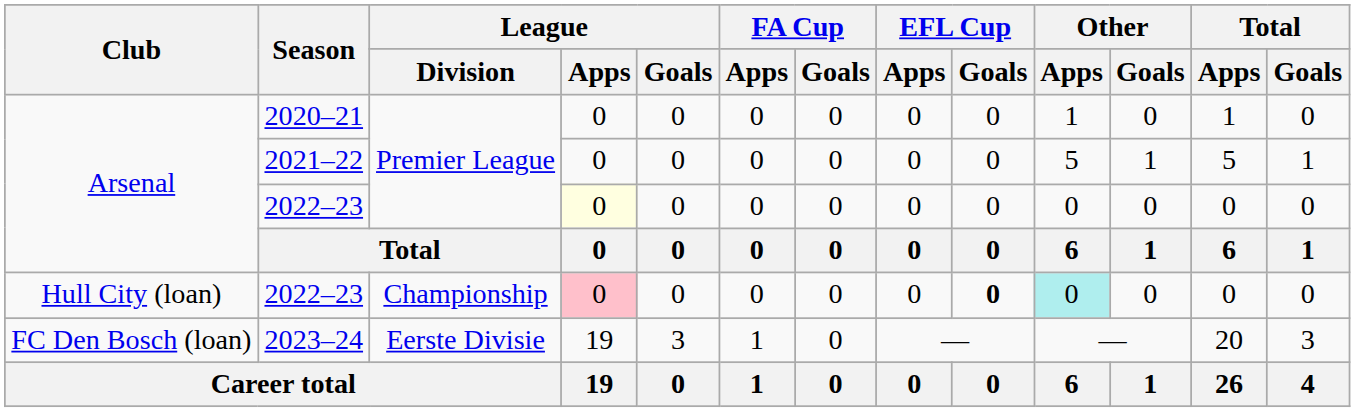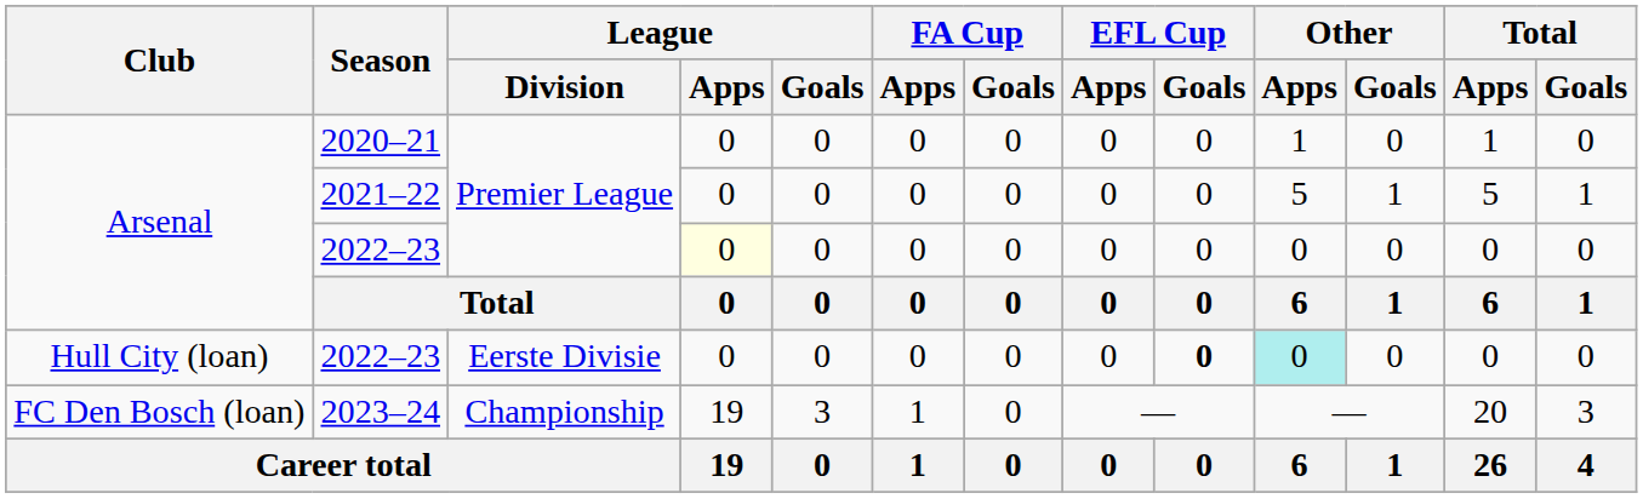Hull City (loan) / 2022–23 | League / Division: Championship -> Eerste Divisie
Hull City (loan) / 2022–23 | League / Apps: pink background -> no background
2023–24 | League / Division: Eerste Divisie -> Championship
